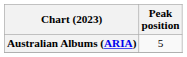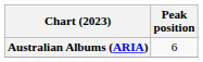Australian Albums (ARIA) | Peak position: 5 -> 6
